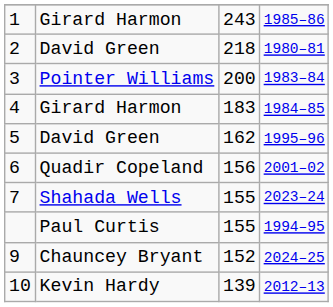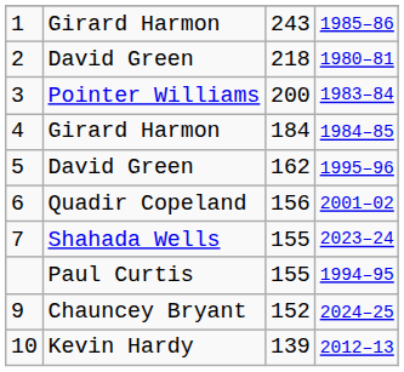4 | column 3: 183 -> 184
